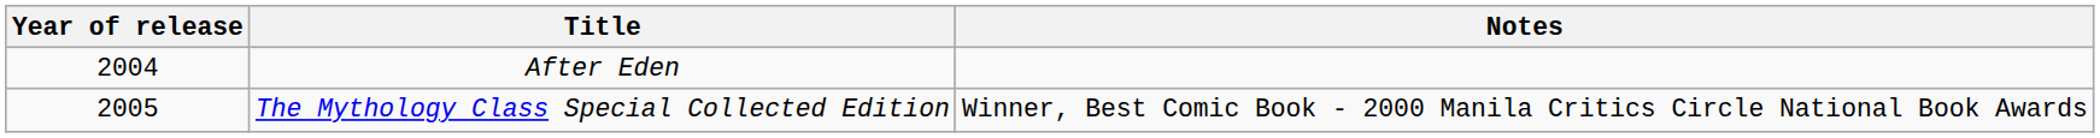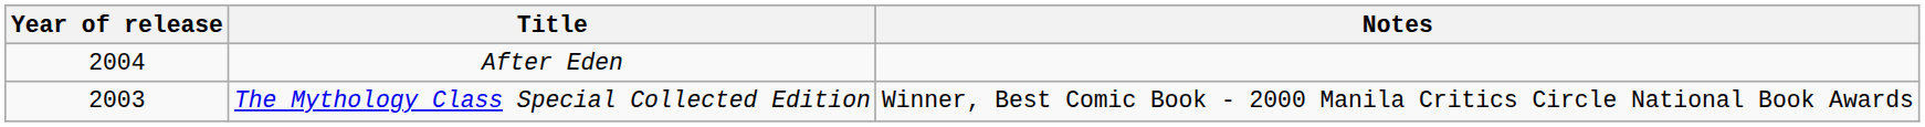The Mythology Class Special Collected Edition | Year of release: 2005 -> 2003
